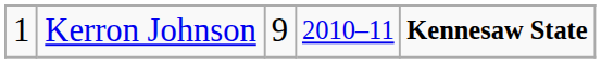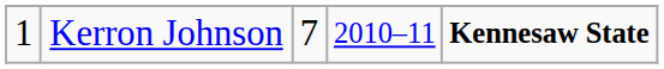Kerron Johnson | column 3: 9 -> 7
